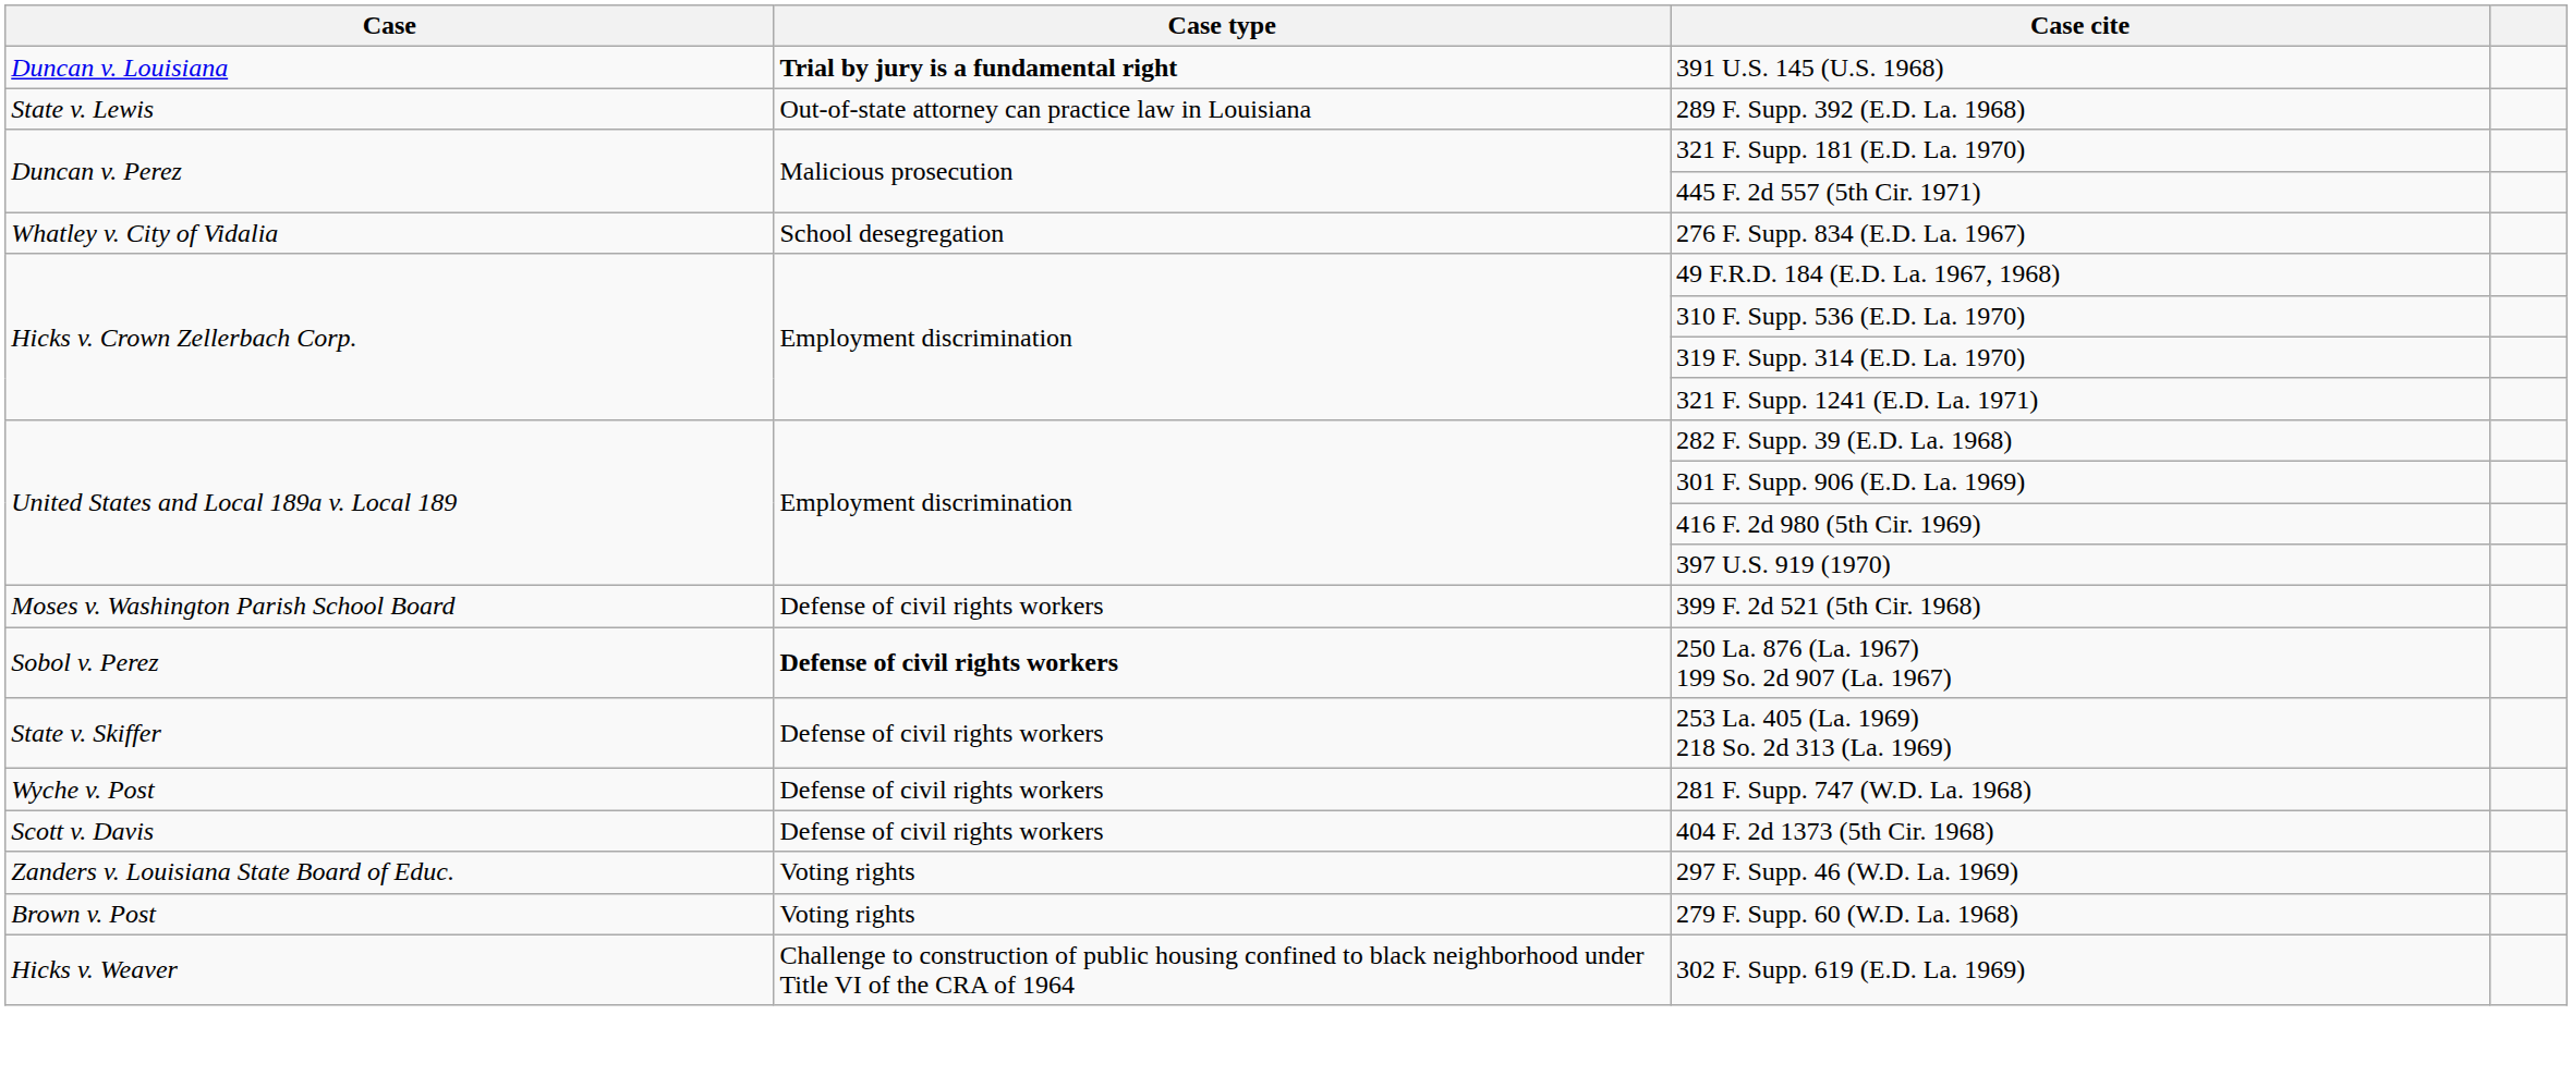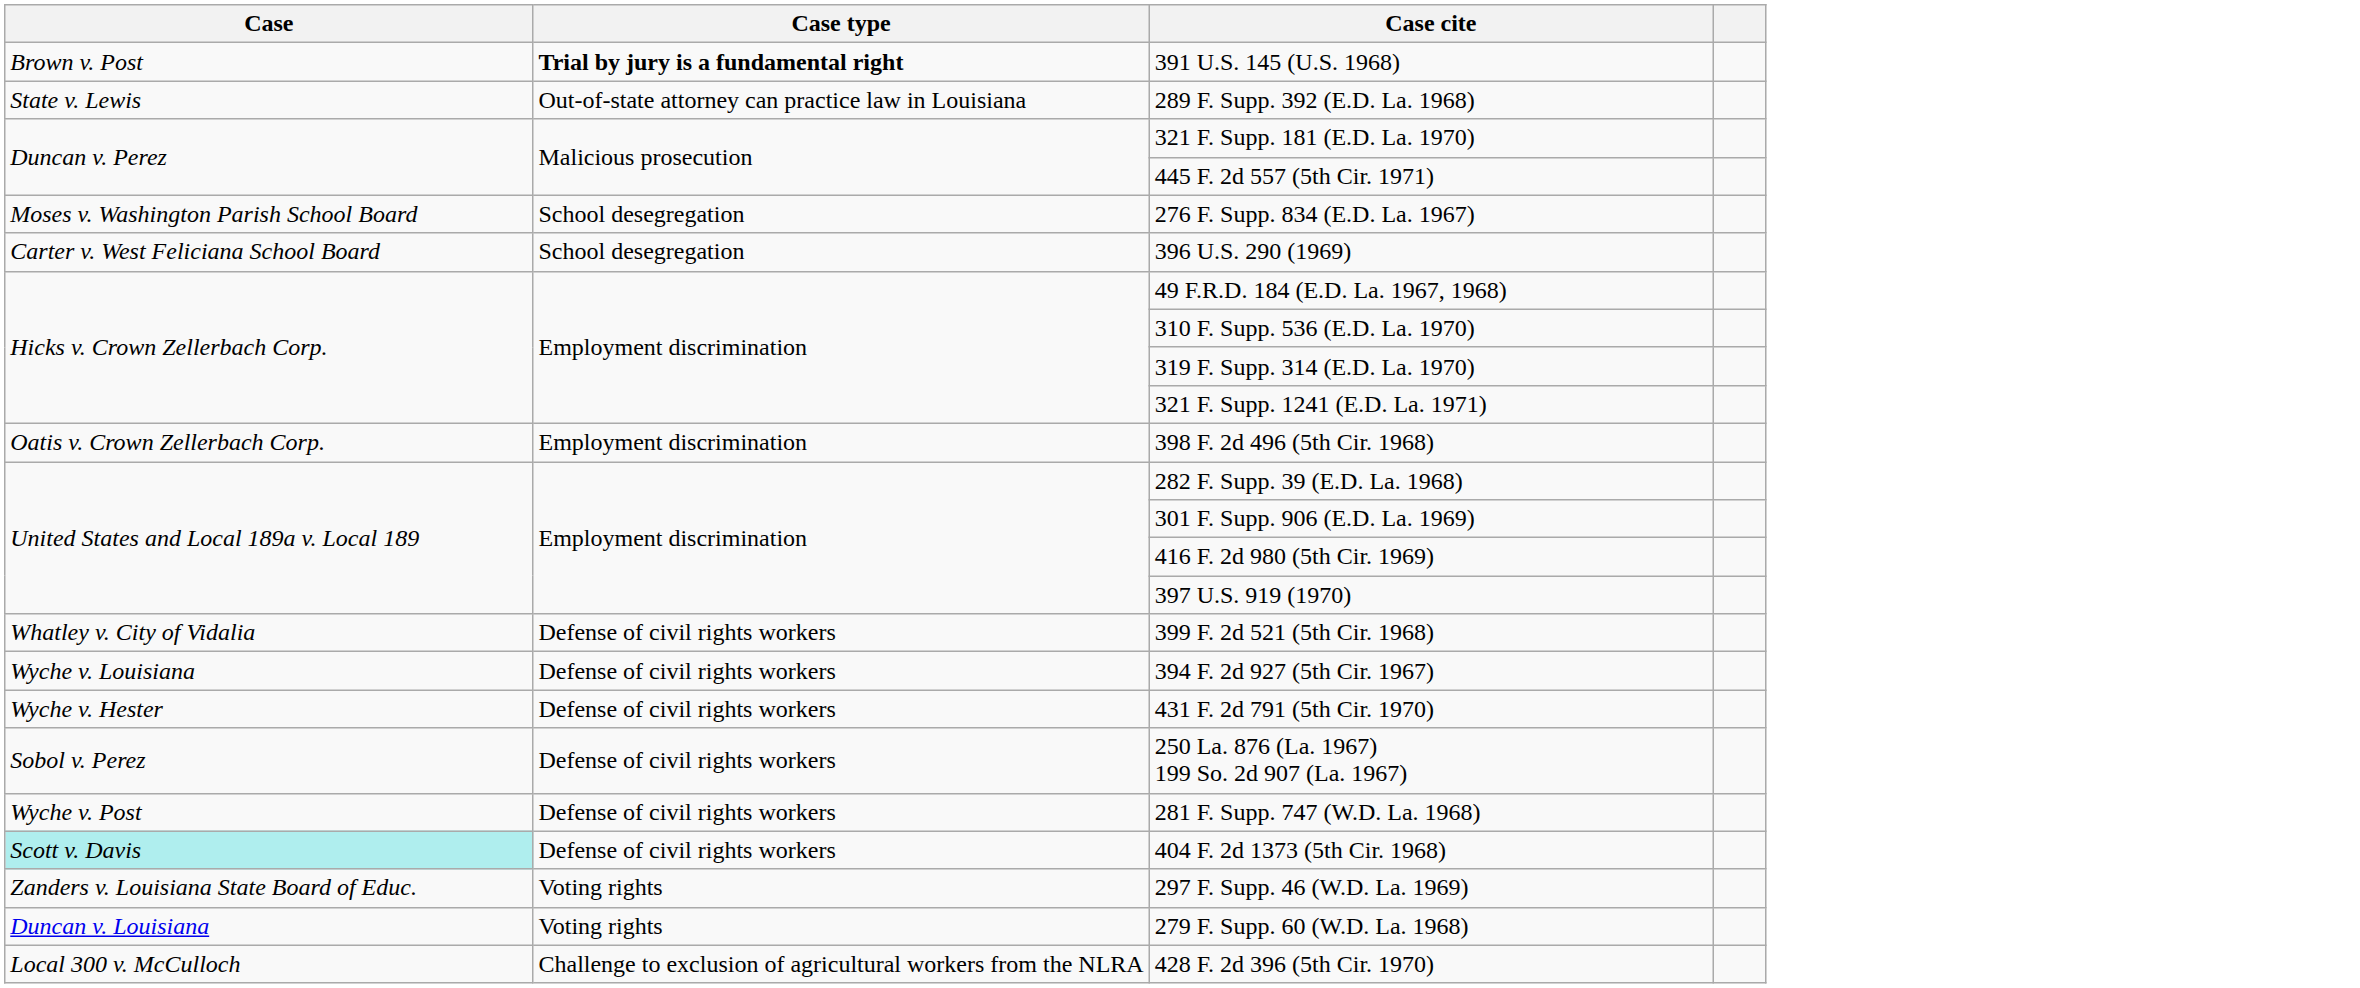391 U.S. 145 (U.S. 1968) | Case: Duncan v. Louisiana -> Brown v. Post
276 F. Supp. 834 (E.D. La. 1967) | Case: Whatley v. City of Vidalia -> Moses v. Washington Parish School Board
+ row: Carter v. West Feliciana School Board | School desegregation | 396 U.S. 290 (1969)
+ row: Oatis v. Crown Zellerbach Corp. | Employment discrimination | 398 F. 2d 496 (5th Cir. 1968)
399 F. 2d 521 (5th Cir. 1968) | Case: Moses v. Washington Parish School Board -> Whatley v. City of Vidalia
+ row: Wyche v. Louisiana | Defense of civil rights workers | 394 F. 2d 927 (5th Cir. 1967)
+ row: Wyche v. Hester | Defense of civil rights workers | 431 F. 2d 791 (5th Cir. 1970)
250 La. 876 (La. 1967) 199 So. 2d 907 (La. 1967) | Case type: bold -> normal
- row: State v. Skiffer | Defense of civil rights workers | 253 La. 405 (La. 1969) 218 So. 2d 313 (La. 1969)
404 F. 2d 1373 (5th Cir. 1968) | Case: no background -> paleturquoise background
279 F. Supp. 60 (W.D. La. 1968) | Case: Brown v. Post -> Duncan v. Louisiana
- row: Hicks v. Weaver | Challenge to construction of public housing confined to black neighborhood under Title VI of the CRA of 1964 | 302 F. Supp. 619 (E.D. La. 1969)
+ row: Local 300 v. McCulloch | Challenge to exclusion of agricultural workers from the NLRA | 428 F. 2d 396 (5th Cir. 1970)
